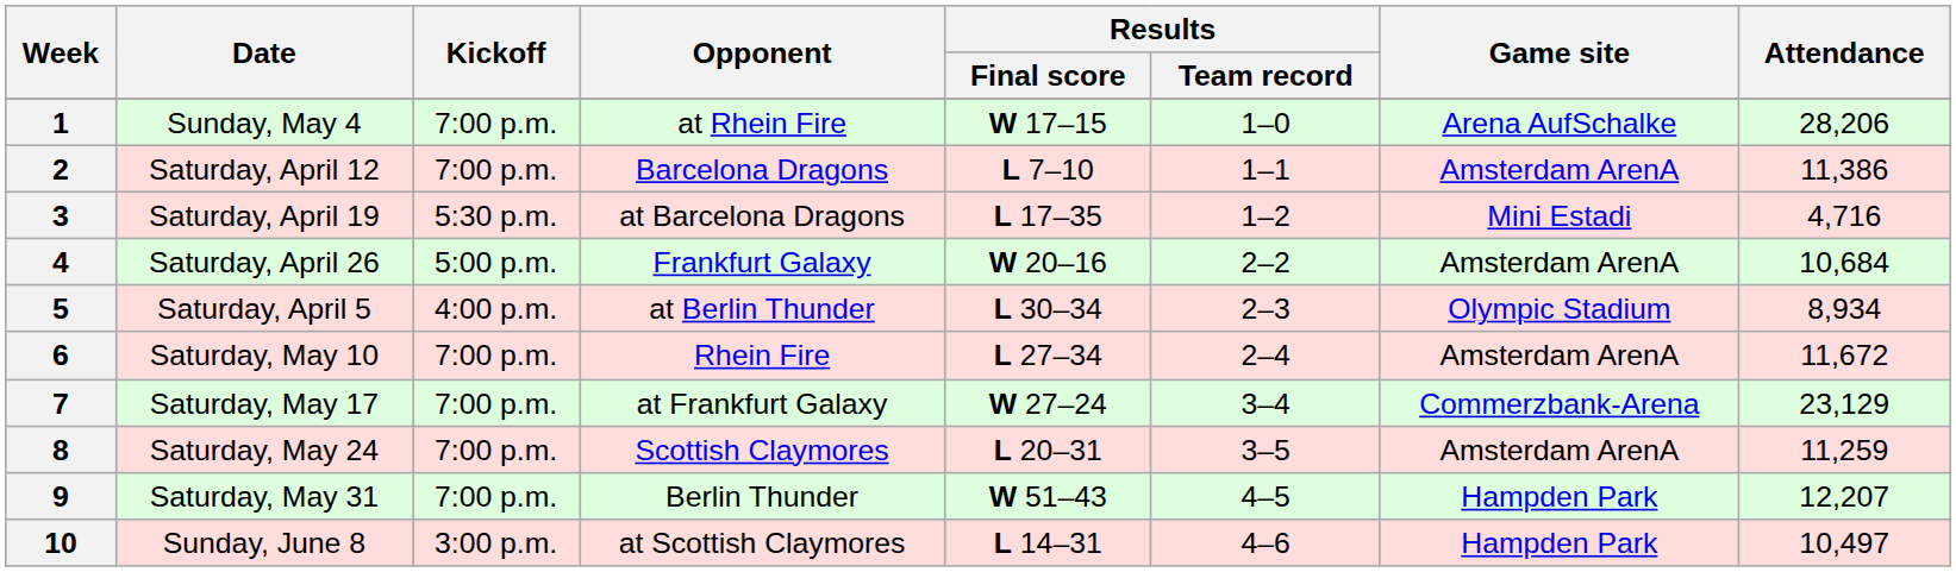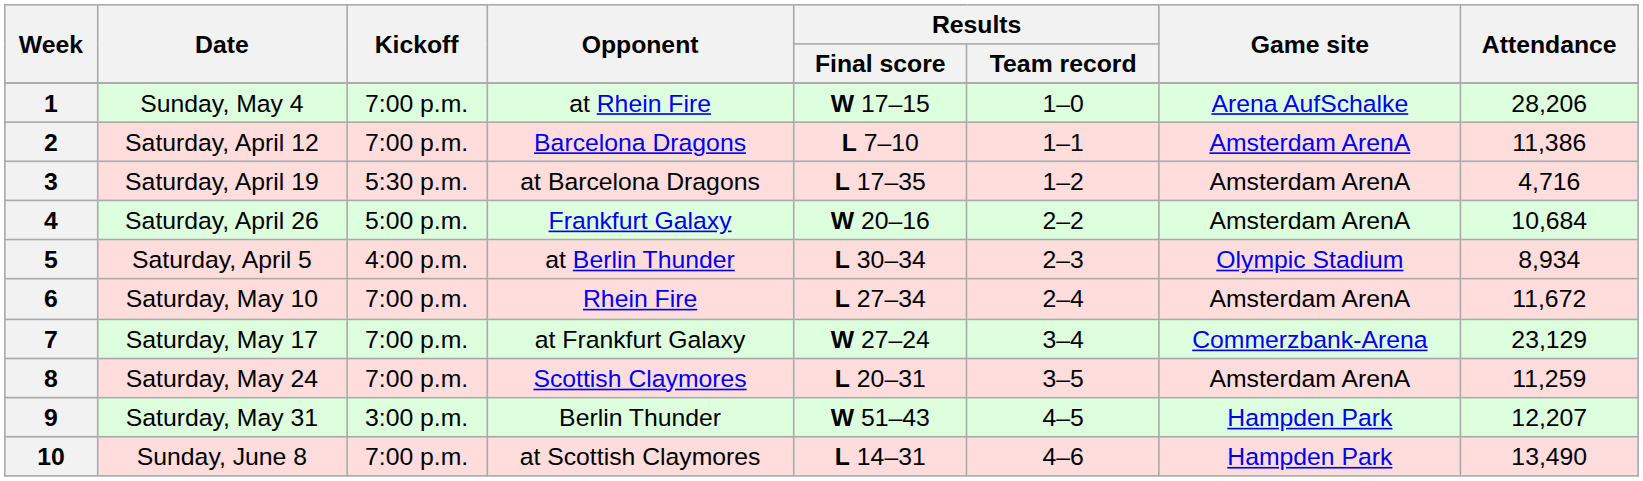3 | Game site: Mini Estadi -> Amsterdam ArenA
9 | Kickoff: 7:00 p.m. -> 3:00 p.m.
10 | Kickoff: 3:00 p.m. -> 7:00 p.m.
10 | Attendance: 10,497 -> 13,490
